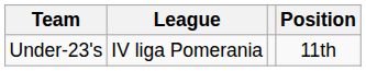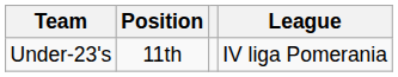columns swapped: League <-> Position
